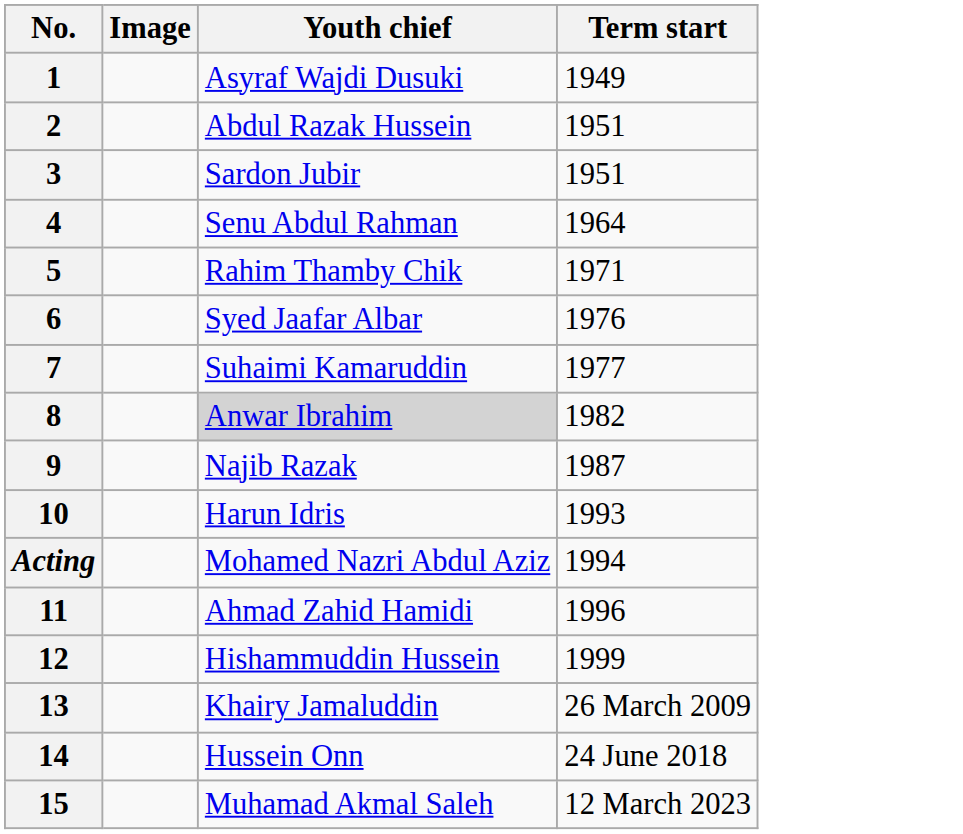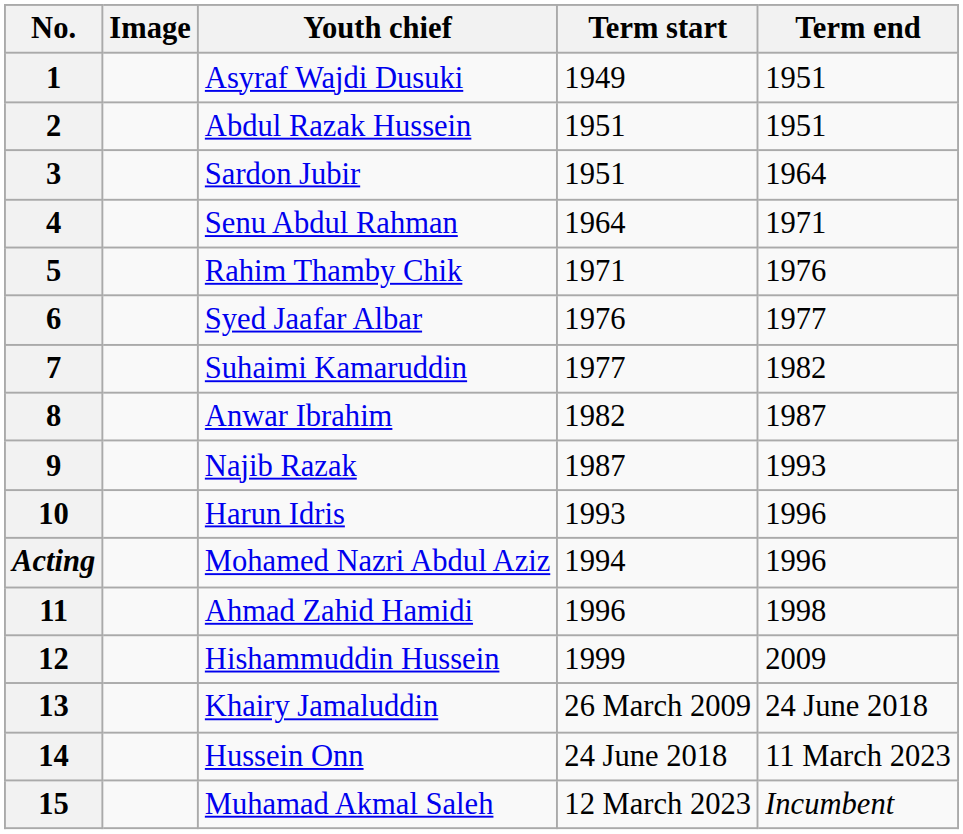+ column: Term end | 1951 | 1951 | 1964 | 1971 | 1976 | 1977 | 1982 | 1987 | 1993 | 1996 | 1996 | 1998 | 2009 | 24 June 2018 | 11 March 2023 | Incumbent
8 | Youth chief: lightgrey background -> no background
